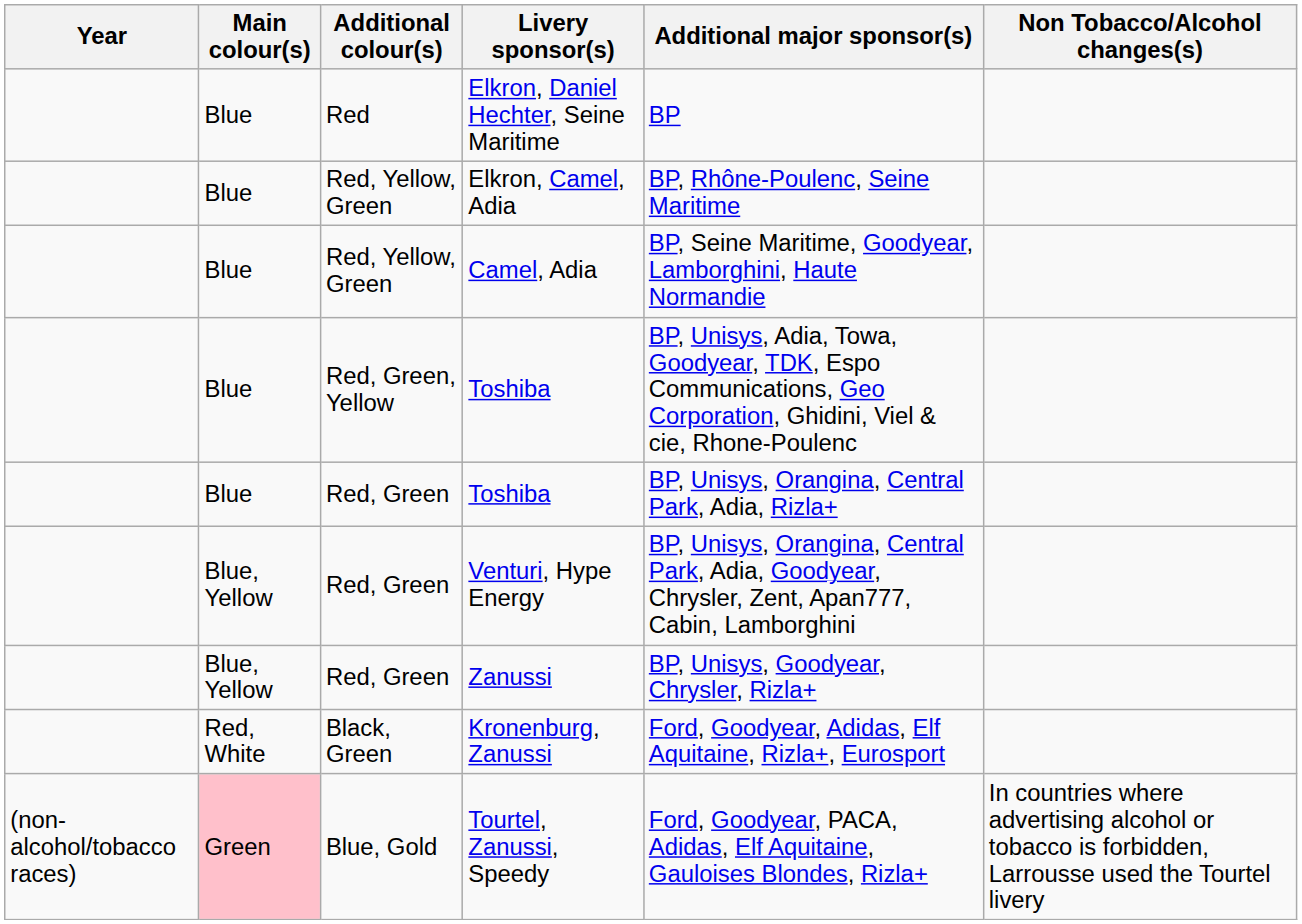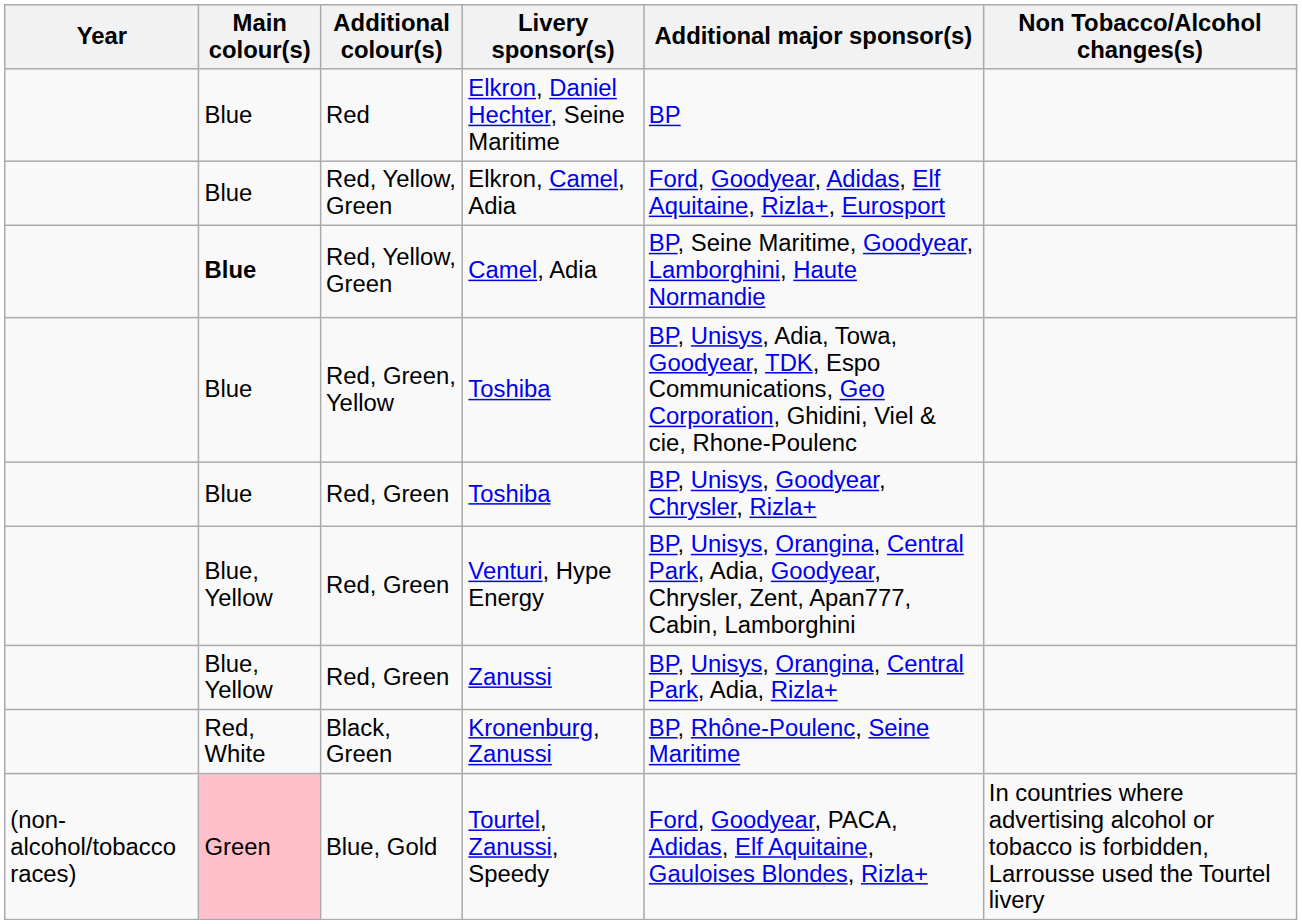Elkron, Camel, Adia | Additional major sponsor(s): BP, Rhône-Poulenc, Seine Maritime -> Ford, Goodyear, Adidas, Elf Aquitaine, Rizla+, Eurosport
Camel, Adia | Main colour(s): normal -> bold
Red, Green / Toshiba | Additional major sponsor(s): BP, Unisys, Orangina, Central Park, Adia, Rizla+ -> BP, Unisys, Goodyear, Chrysler, Rizla+
Zanussi | Additional major sponsor(s): BP, Unisys, Goodyear, Chrysler, Rizla+ -> BP, Unisys, Orangina, Central Park, Adia, Rizla+
Kronenburg, Zanussi | Additional major sponsor(s): Ford, Goodyear, Adidas, Elf Aquitaine, Rizla+, Eurosport -> BP, Rhône-Poulenc, Seine Maritime
